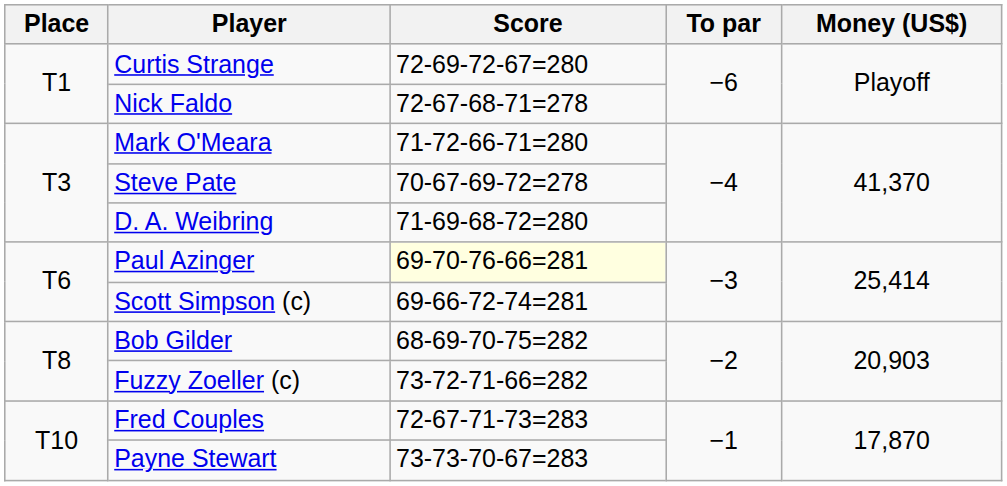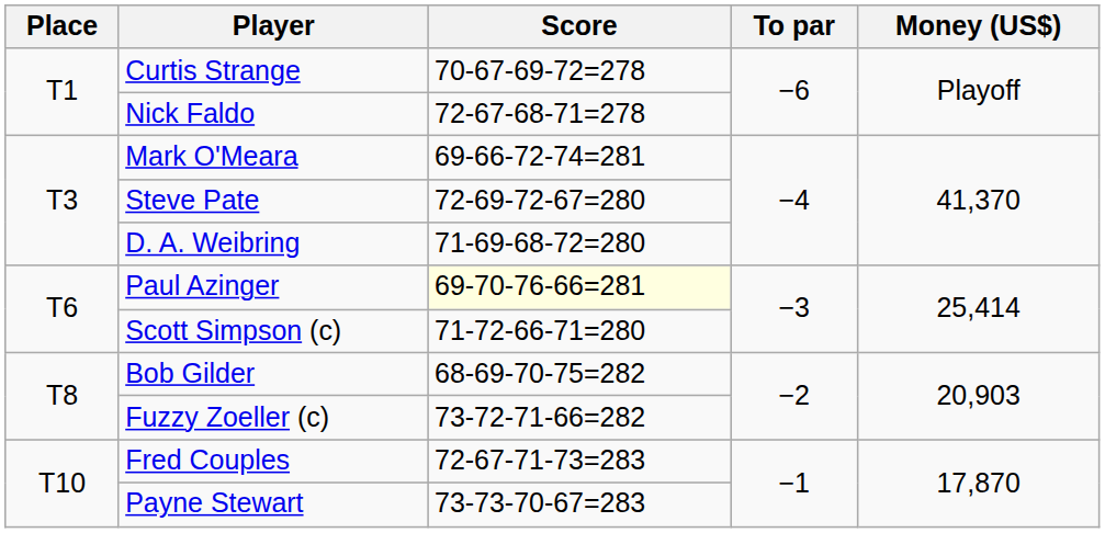Curtis Strange | Score: 72-69-72-67=280 -> 70-67-69-72=278
Mark O'Meara | Score: 71-72-66-71=280 -> 69-66-72-74=281
Steve Pate | Score: 70-67-69-72=278 -> 72-69-72-67=280
Scott Simpson (c) | Score: 69-66-72-74=281 -> 71-72-66-71=280
